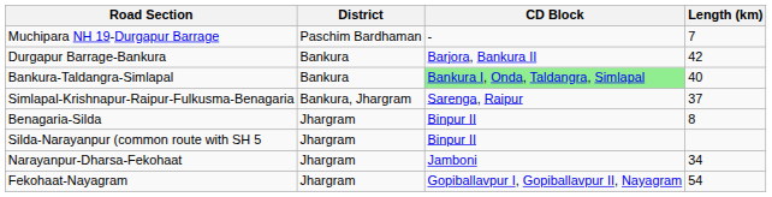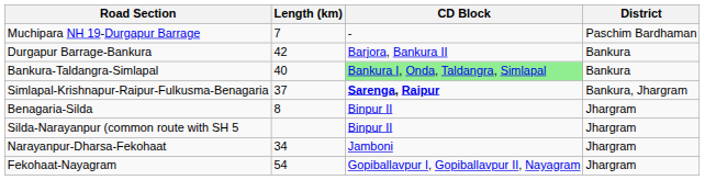columns swapped: District <-> Length (km)
Simlapal-Krishnapur-Raipur-Fulkusma-Benagaria | CD Block: normal -> bold
